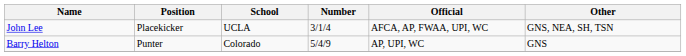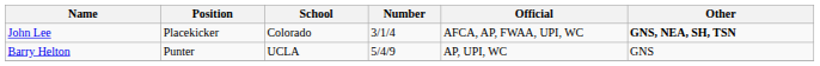John Lee | School: UCLA -> Colorado
John Lee | Other: normal -> bold
Barry Helton | School: Colorado -> UCLA
